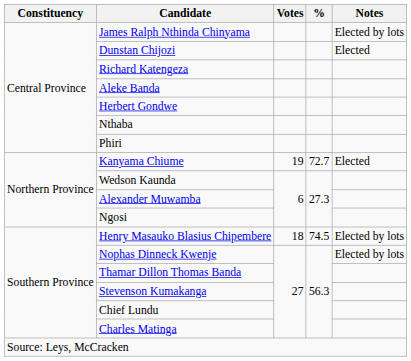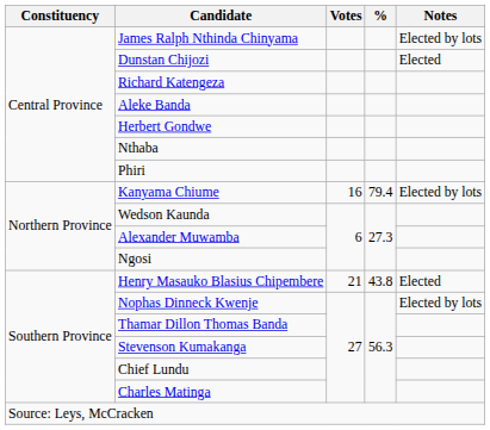Kanyama Chiume | Votes: 19 -> 16
Kanyama Chiume | %: 72.7 -> 79.4
Kanyama Chiume | Notes: Elected -> Elected by lots
Henry Masauko Blasius Chipembere | Votes: 18 -> 21
Henry Masauko Blasius Chipembere | %: 74.5 -> 43.8
Henry Masauko Blasius Chipembere | Notes: Elected by lots -> Elected
